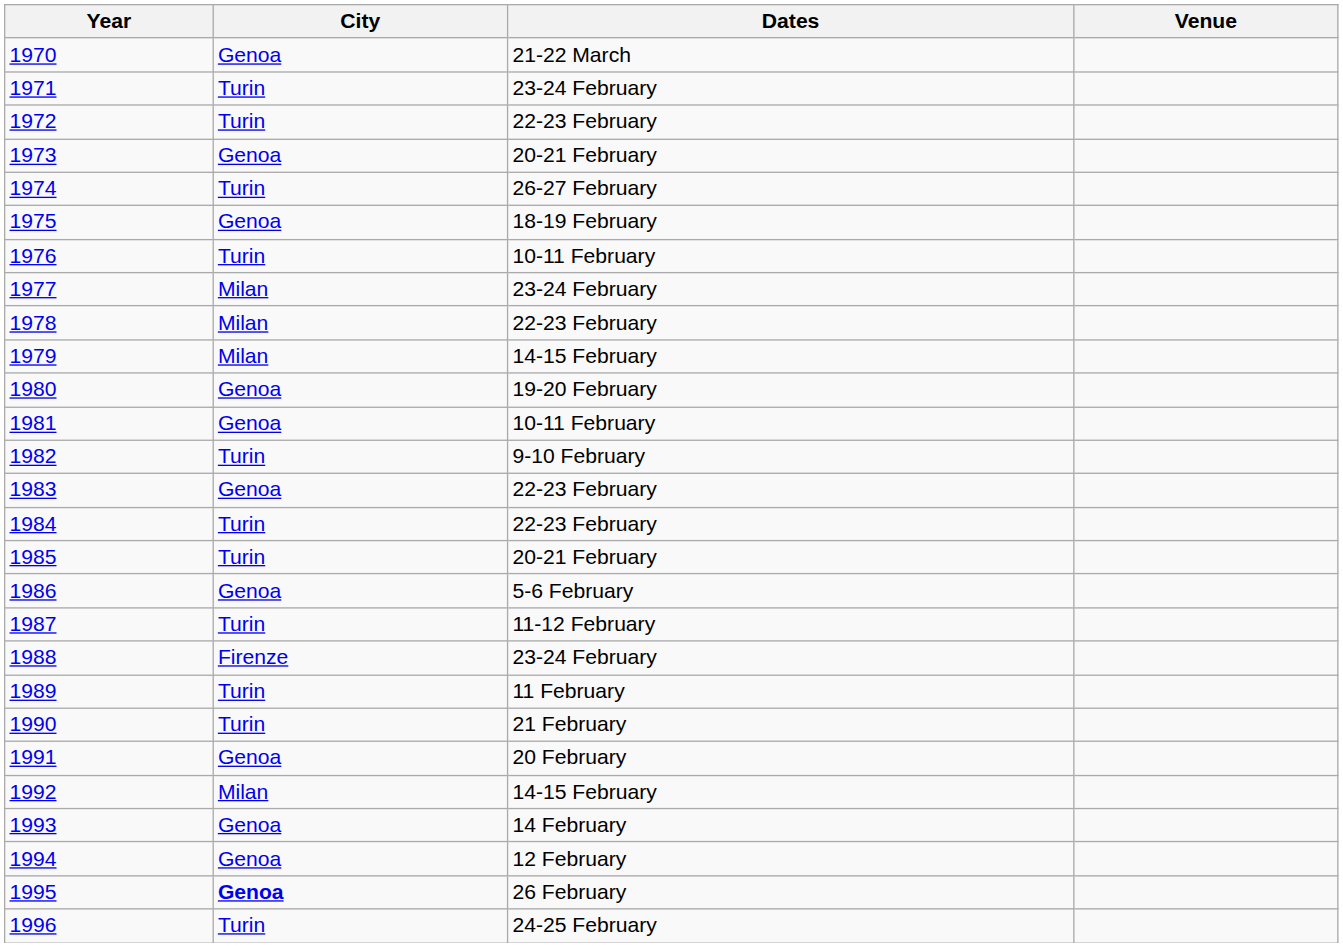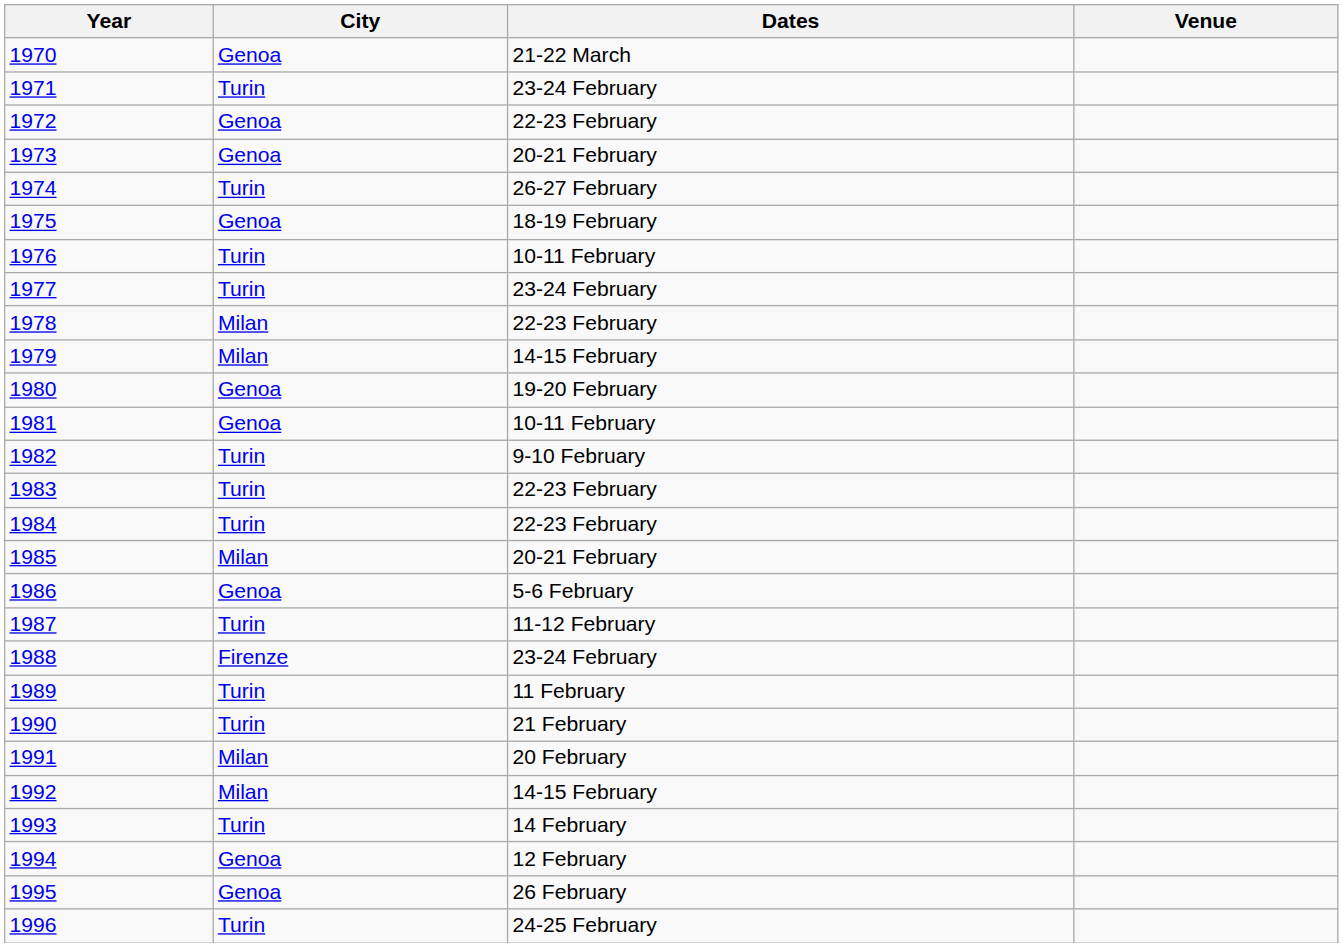1972 | City: Turin -> Genoa
1977 | City: Milan -> Turin
1983 | City: Genoa -> Turin
1985 | City: Turin -> Milan
1991 | City: Genoa -> Milan
1993 | City: Genoa -> Turin
1995 | City: bold -> normal
